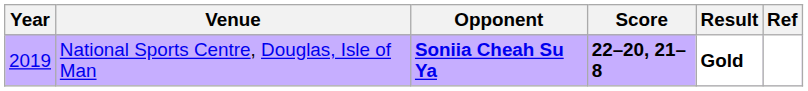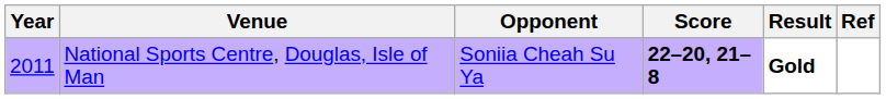National Sports Centre, Douglas, Isle of Man | Year: 2019 -> 2011
National Sports Centre, Douglas, Isle of Man | Opponent: bold -> normal
